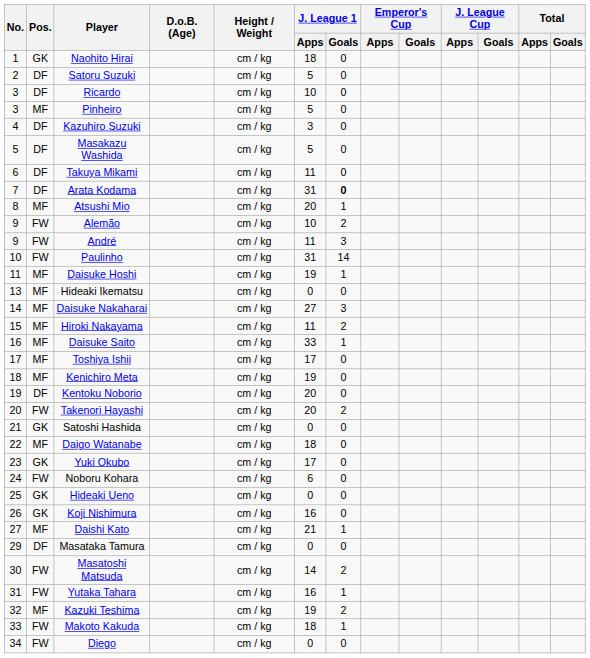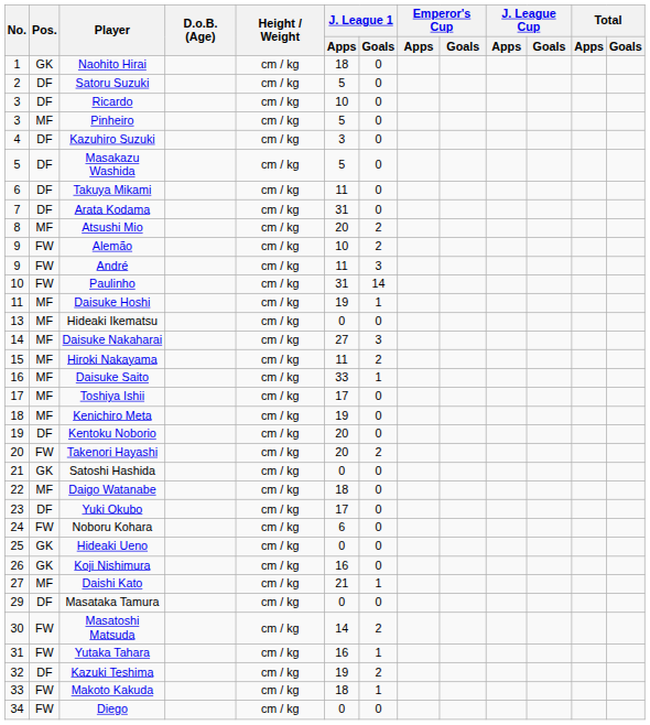Arata Kodama | J. League 1 / Goals: bold -> normal
Atsushi Mio | J. League 1 / Goals: 1 -> 2
Yuki Okubo | Pos.: GK -> DF
Kazuki Teshima | Pos.: MF -> DF
